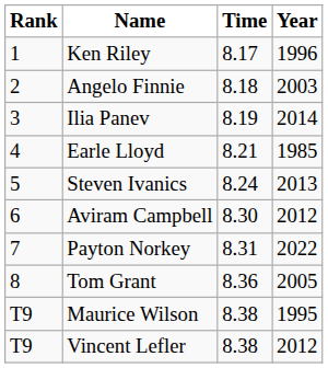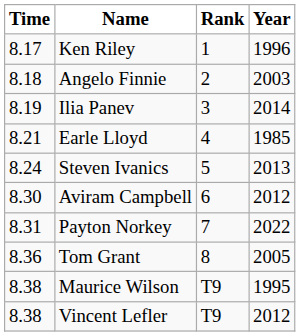columns swapped: Rank <-> Time
